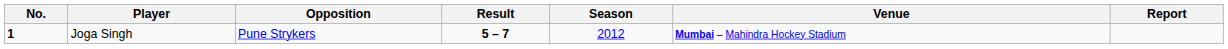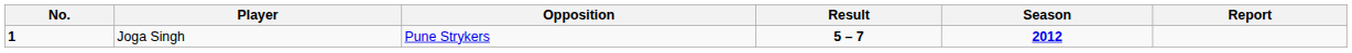- column: Venue | Mumbai – Mahindra Hockey Stadium
Joga Singh | Season: normal -> bold
